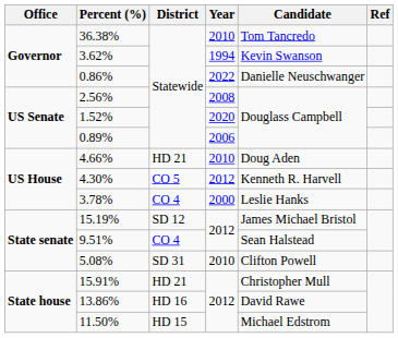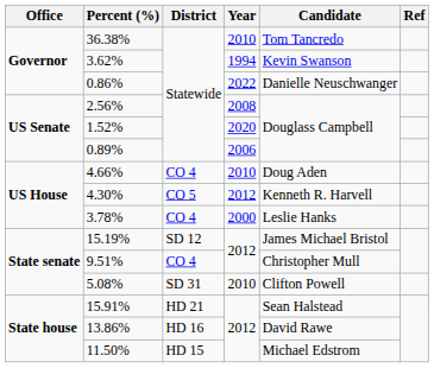4.66% | District: HD 21 -> CO 4
9.51% | Candidate: Sean Halstead -> Christopher Mull
15.91% | Candidate: Christopher Mull -> Sean Halstead
